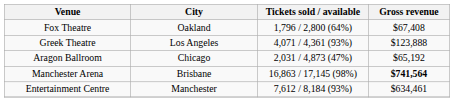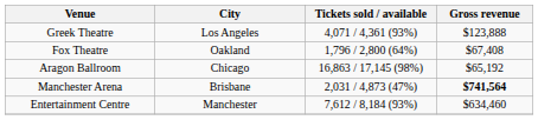rows swapped: Fox Theatre <-> Greek Theatre
Aragon Ballroom | Tickets sold / available: 2,031 / 4,873 (47%) -> 16,863 / 17,145 (98%)
Manchester Arena | Tickets sold / available: 16,863 / 17,145 (98%) -> 2,031 / 4,873 (47%)
Entertainment Centre | Gross revenue: $634,461 -> $634,460
